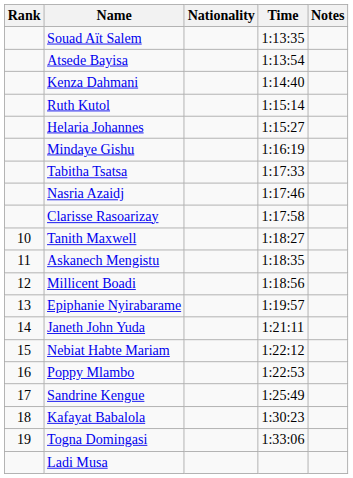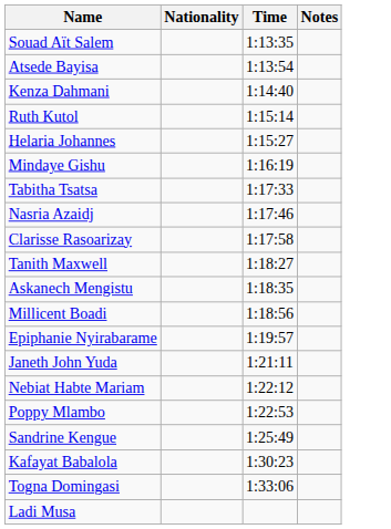- column: Rank | 10 | 11 | 12 | 13 | 14 | 15 | 16 | 17 | 18 | 19
